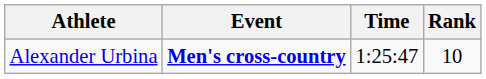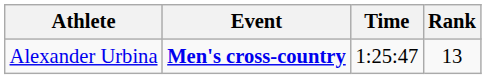Alexander Urbina | Rank: 10 -> 13
